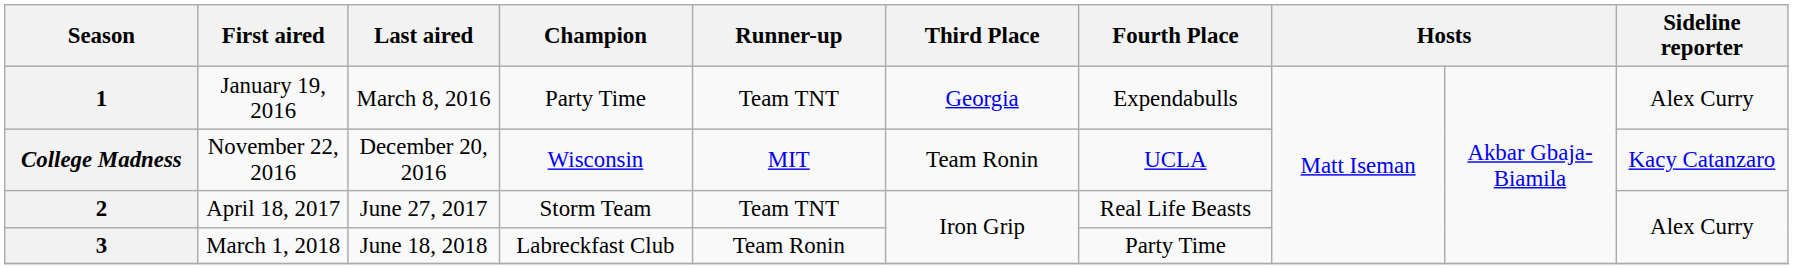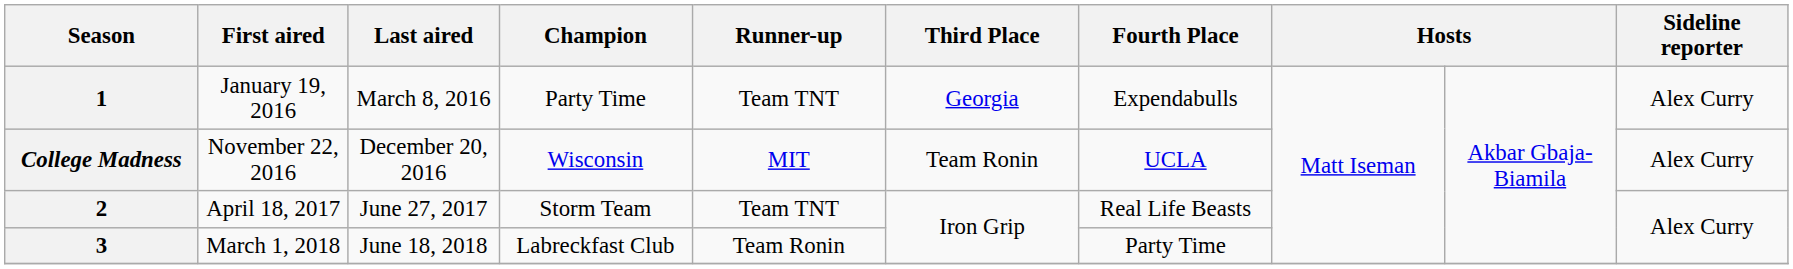College Madness | Sideline reporter: Kacy Catanzaro -> Alex Curry
